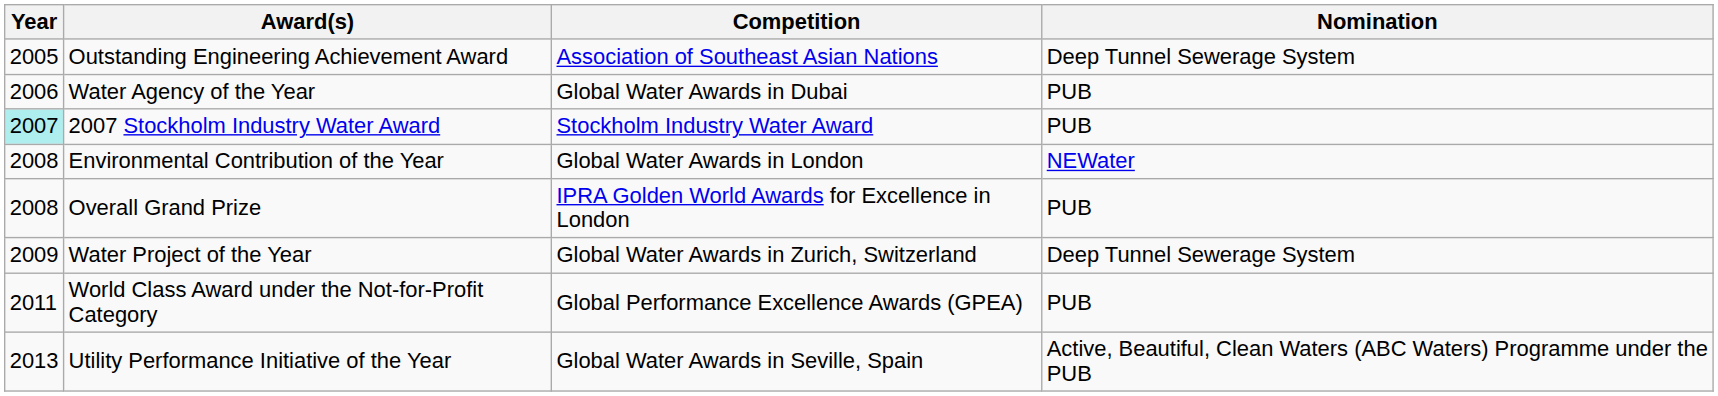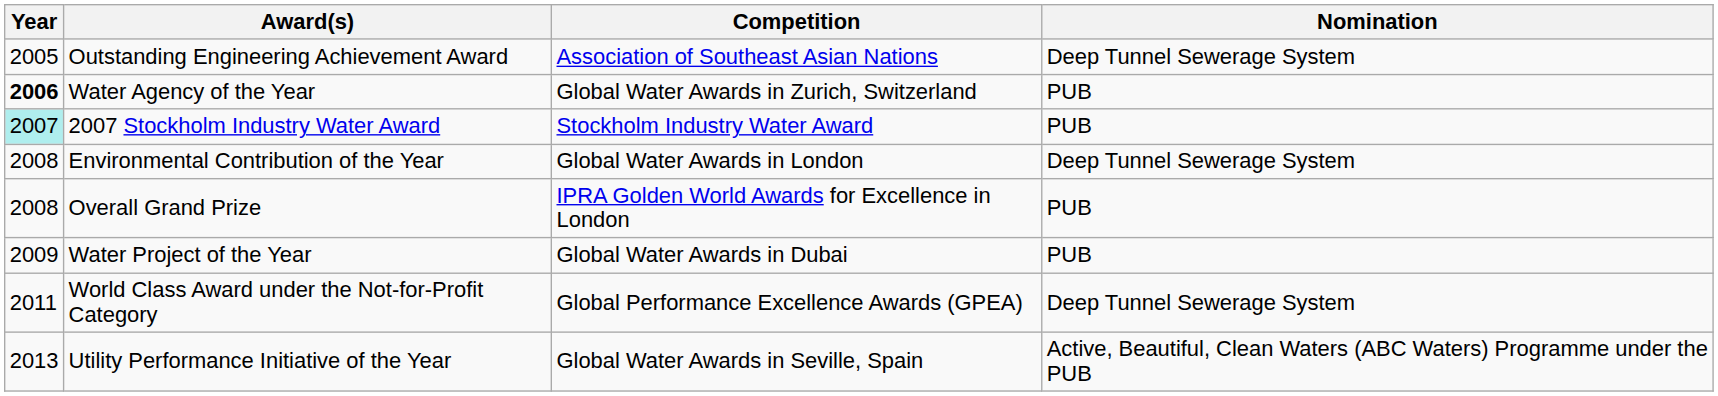Water Agency of the Year | Year: normal -> bold
Water Agency of the Year | Competition: Global Water Awards in Dubai -> Global Water Awards in Zurich, Switzerland
Environmental Contribution of the Year | Nomination: NEWater -> Deep Tunnel Sewerage System
Water Project of the Year | Competition: Global Water Awards in Zurich, Switzerland -> Global Water Awards in Dubai
Water Project of the Year | Nomination: Deep Tunnel Sewerage System -> PUB
World Class Award under the Not-for-Profit Category | Nomination: PUB -> Deep Tunnel Sewerage System
